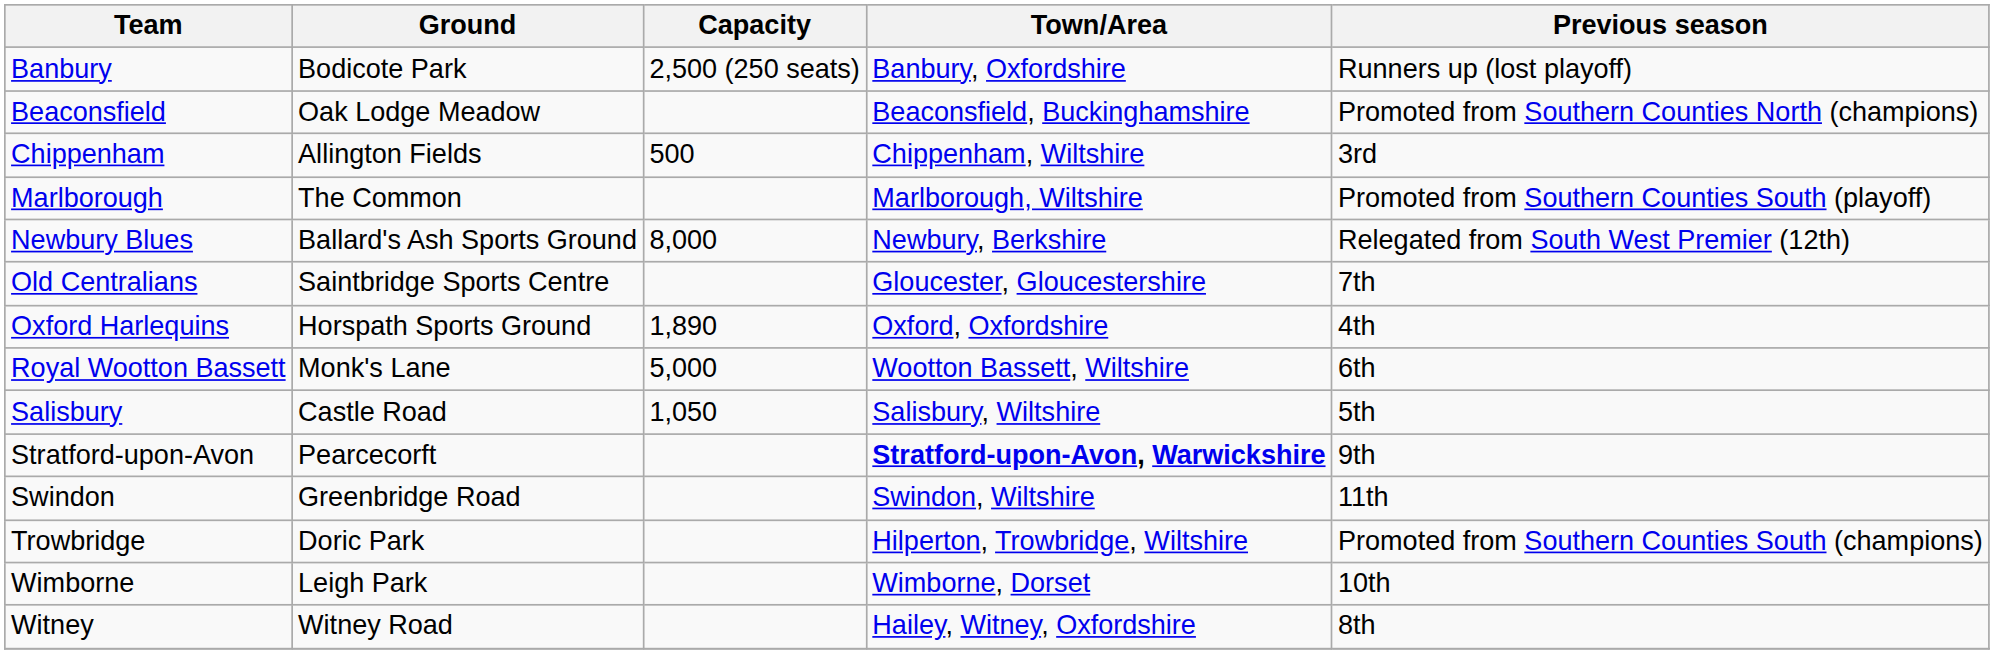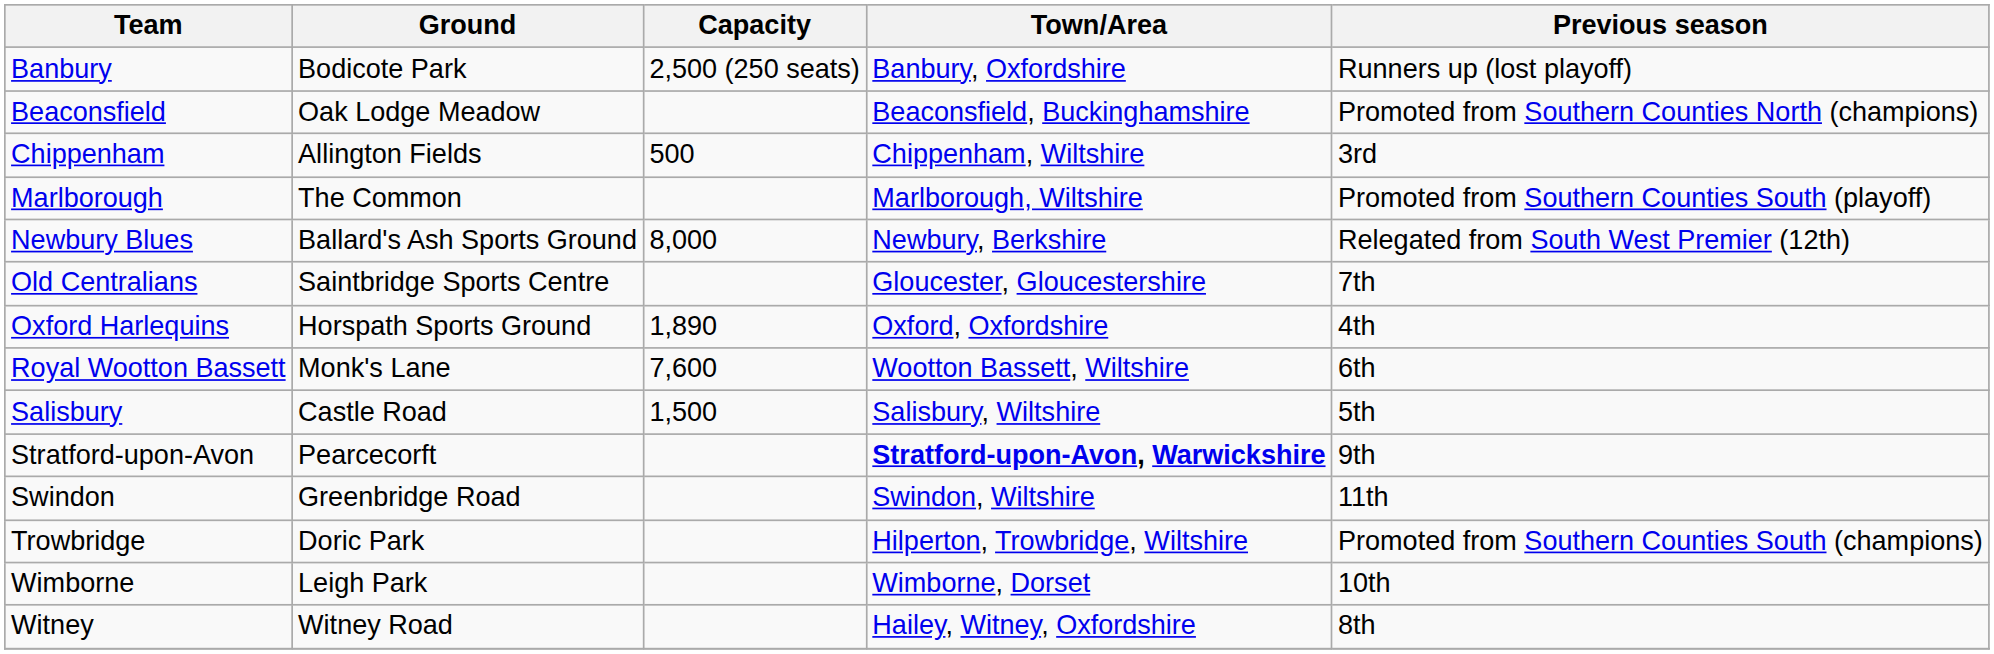Royal Wootton Bassett | Capacity: 5,000 -> 7,600
Salisbury | Capacity: 1,050 -> 1,500
